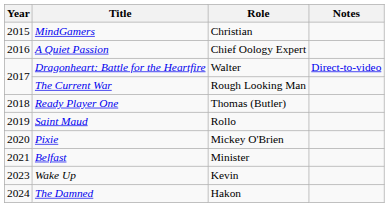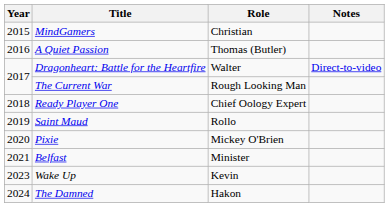A Quiet Passion | Role: Chief Oology Expert -> Thomas (Butler)
Ready Player One | Role: Thomas (Butler) -> Chief Oology Expert
